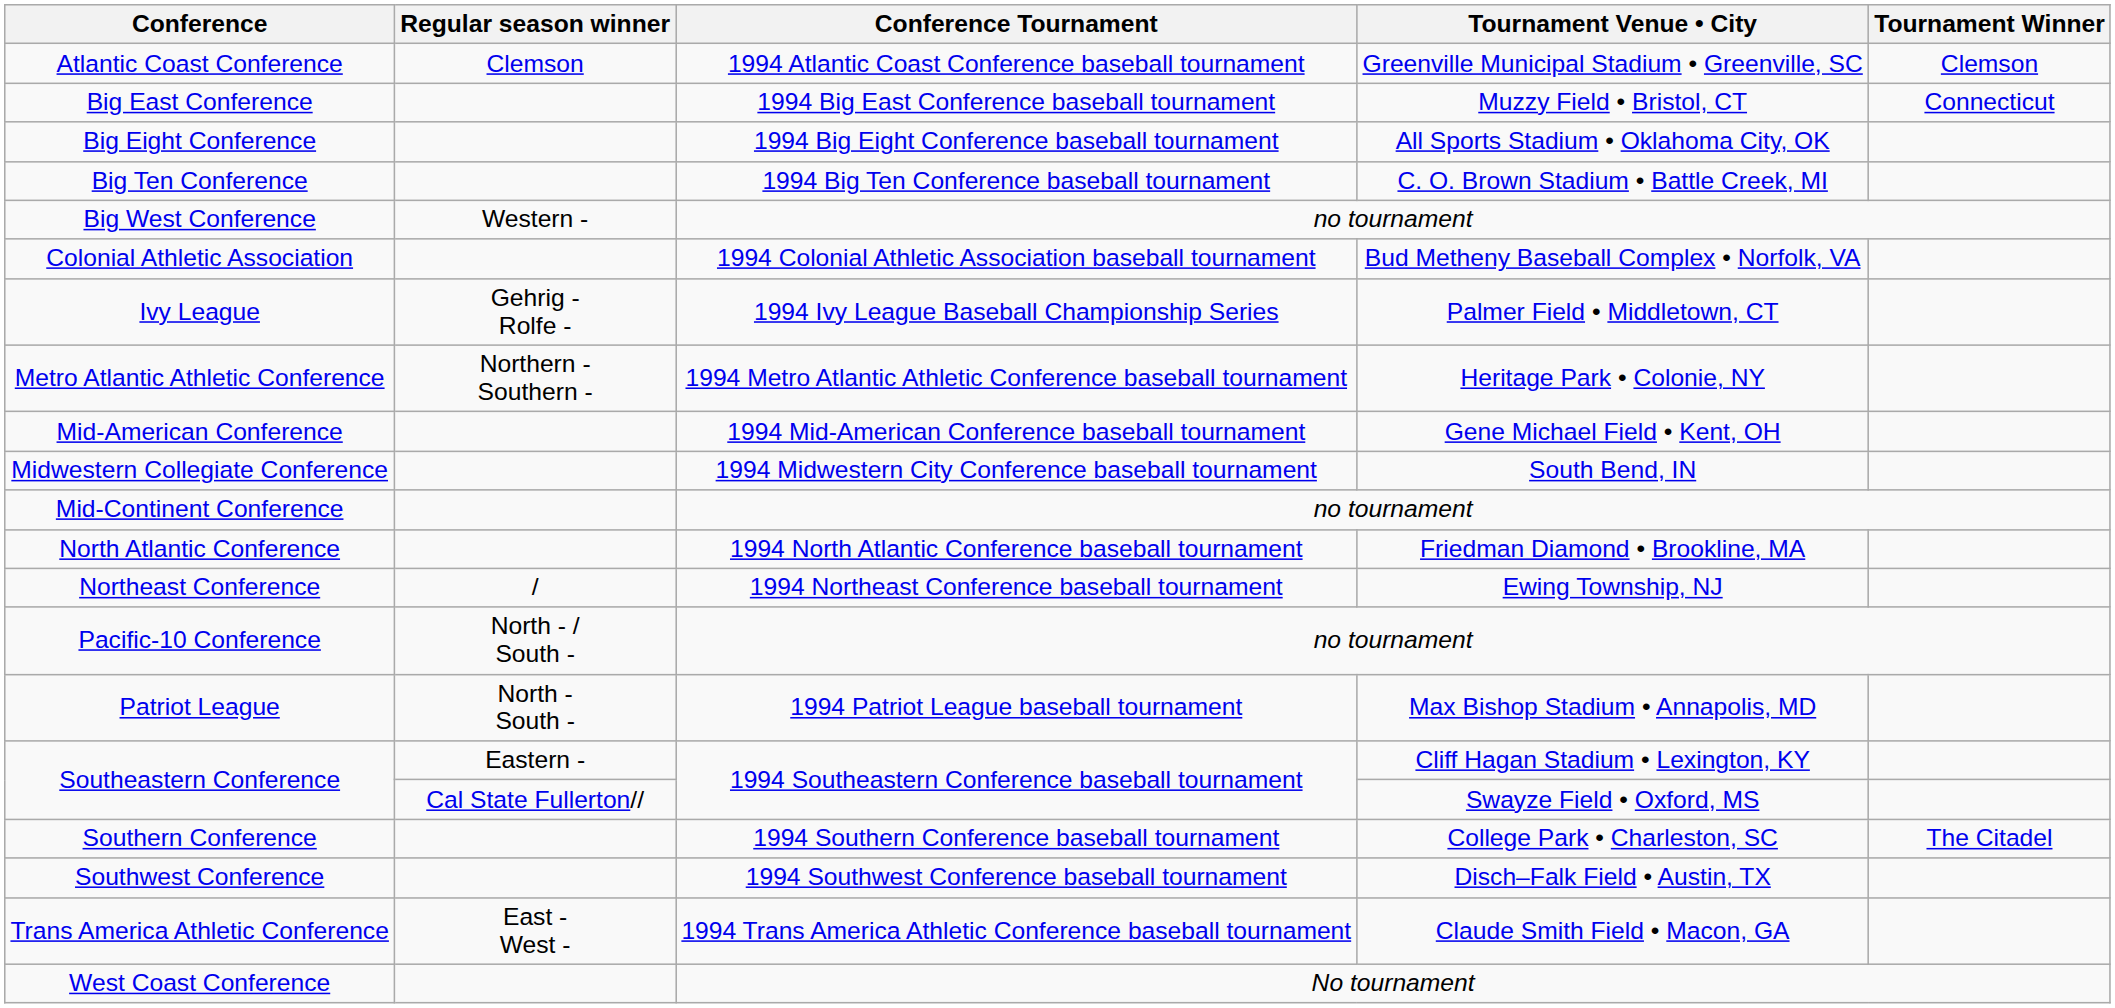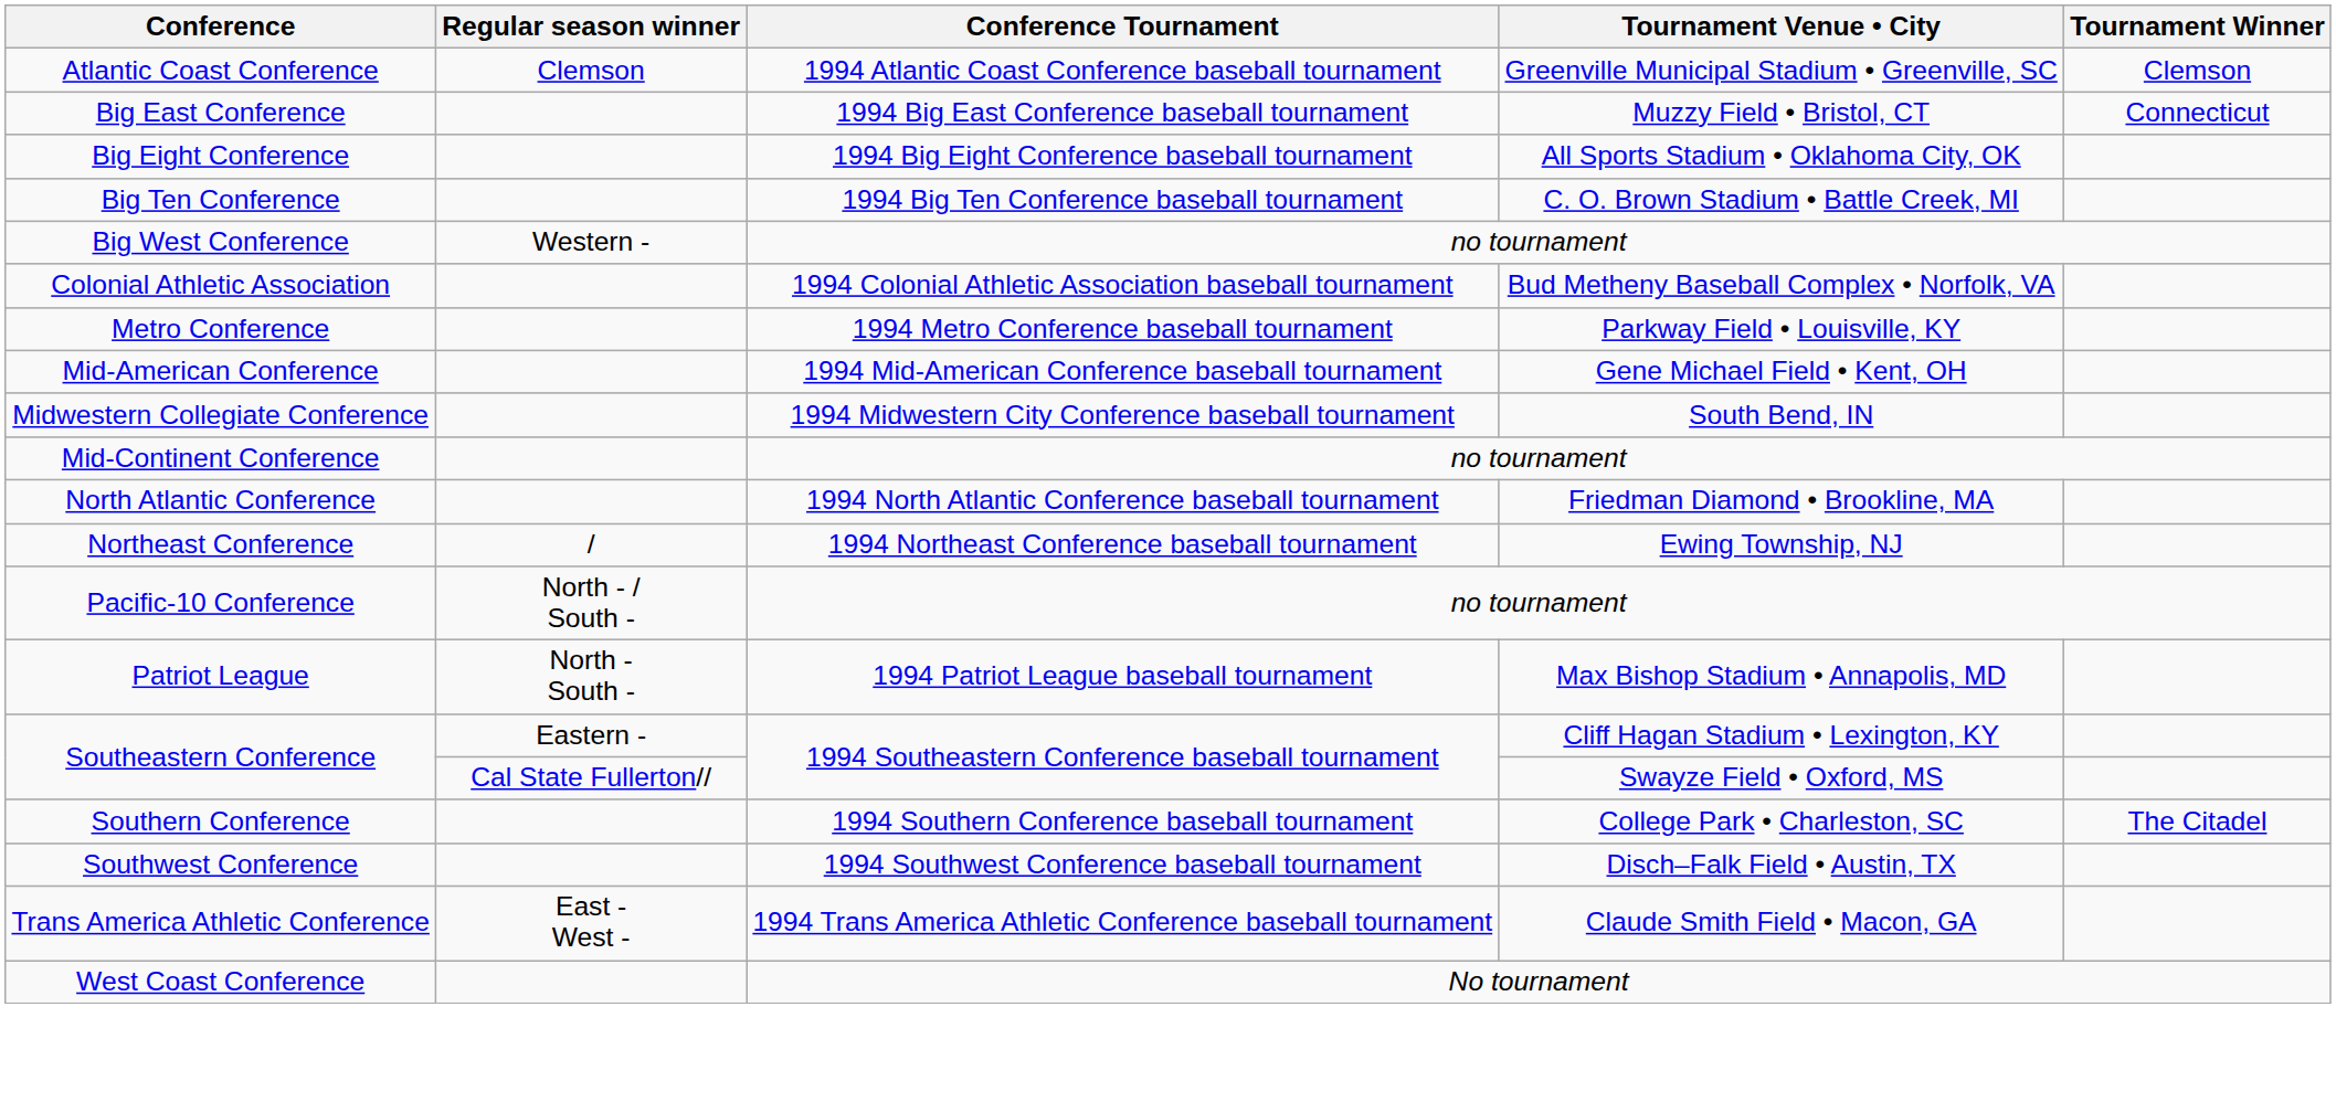- row: Ivy League | Gehrig - Rolfe - | 1994 Ivy League Baseball Championship Series | Palmer Field • Middletown, CT
+ row: Metro Conference | 1994 Metro Conference baseball tournament | Parkway Field • Louisville, KY
- row: Metro Atlantic Athletic Conference | Northern - Southern - | 1994 Metro Atlantic Athletic Conference baseball tournament | Heritage Park • Colonie, NY
